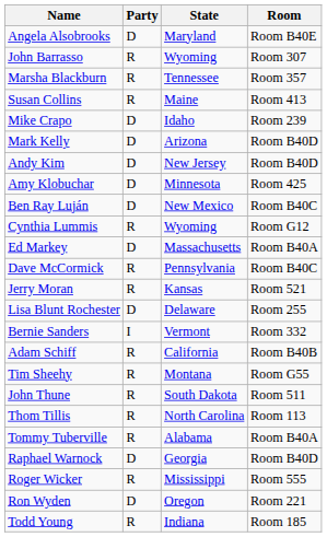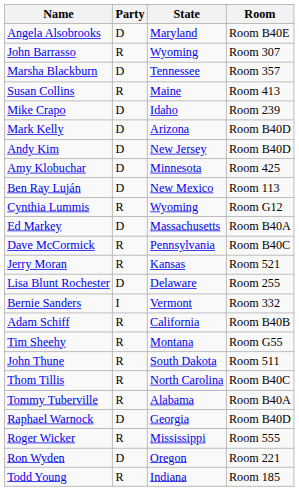Marsha Blackburn | Party: R -> D
Ben Ray Luján | Room: Room B40C -> Room 113
Thom Tillis | Room: Room 113 -> Room B40C
